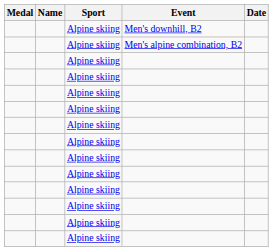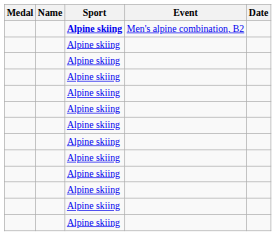- row: Alpine skiing | Men's downhill, B2
Men's alpine combination, B2 | Sport: normal -> bold
